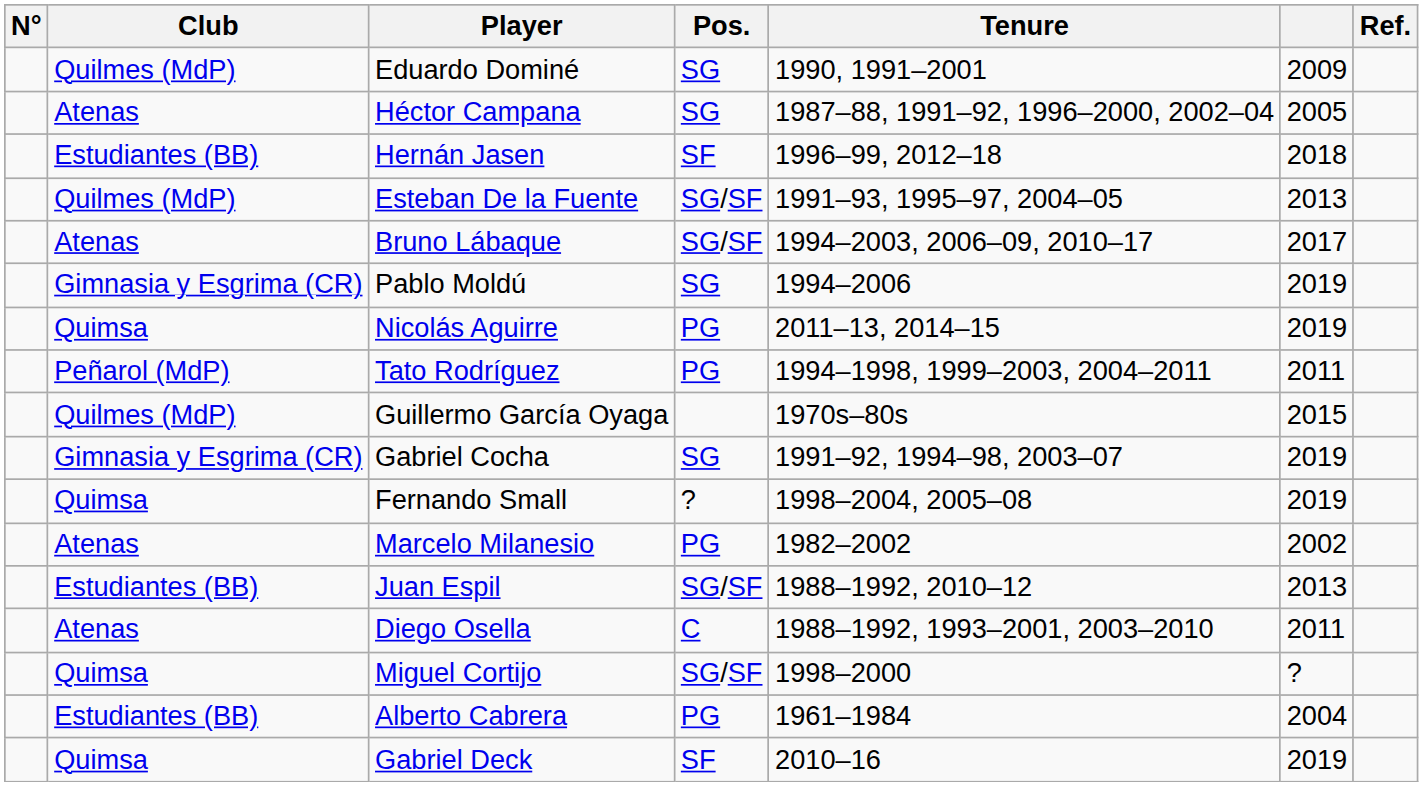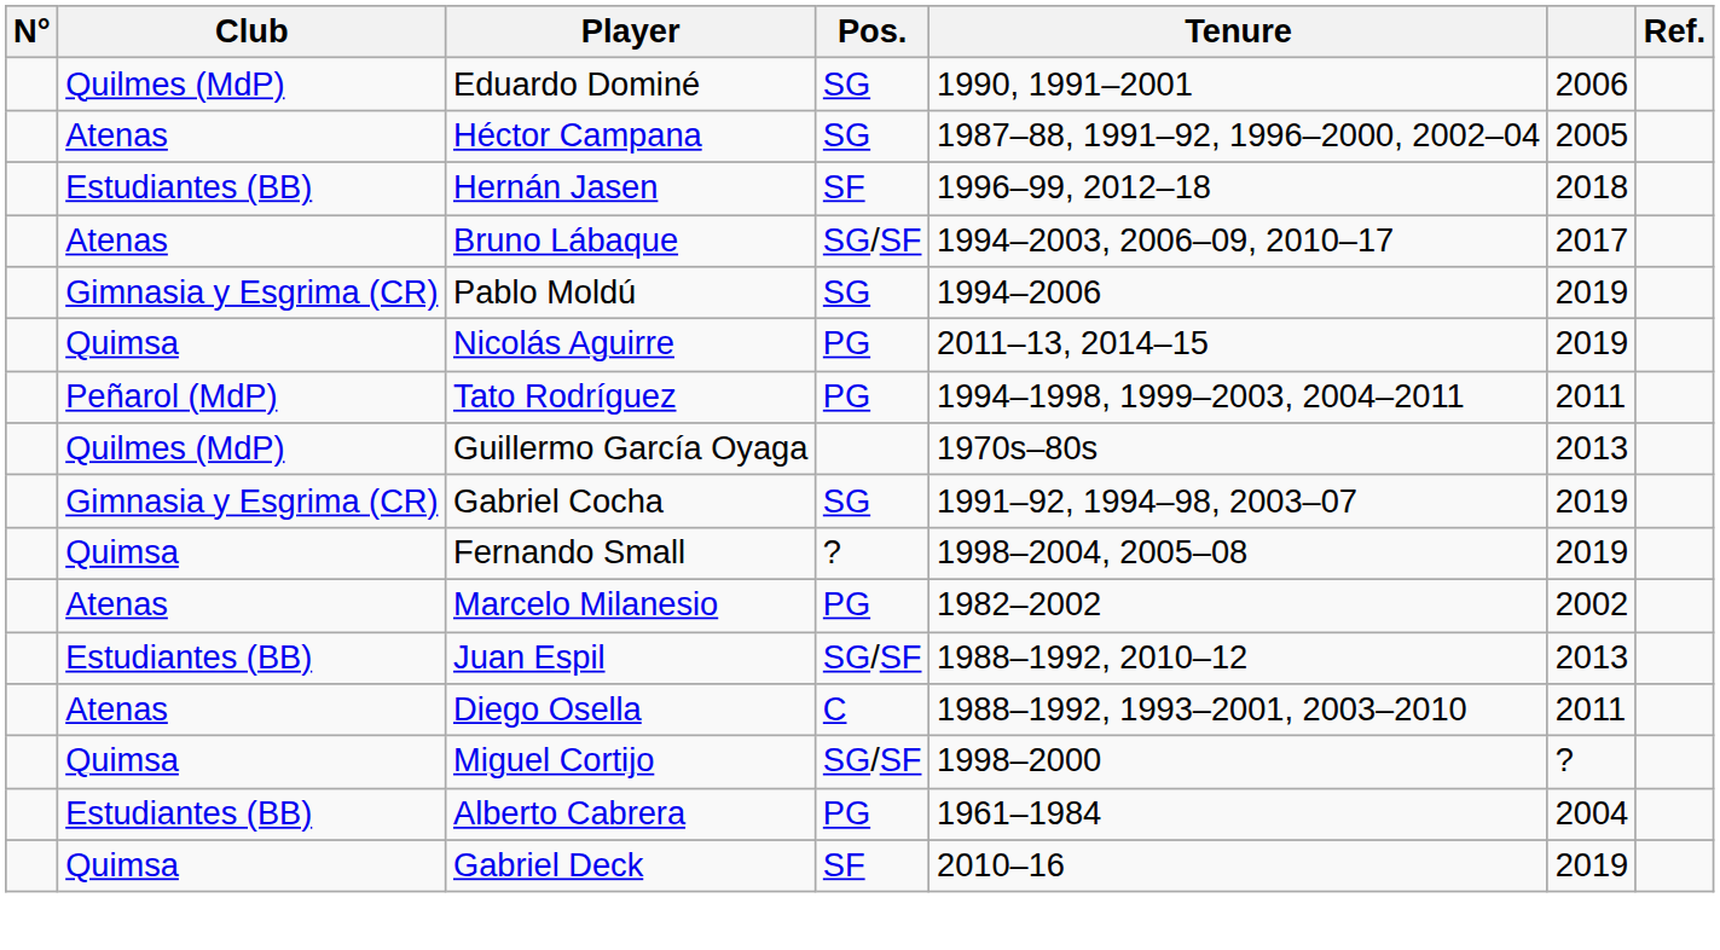Eduardo Dominé | column 6: 2009 -> 2006
- row: Quilmes (MdP) | Esteban De la Fuente | SG/SF | 1991–93, 1995–97, 2004–05 | 2013
Guillermo García Oyaga | column 6: 2015 -> 2013
